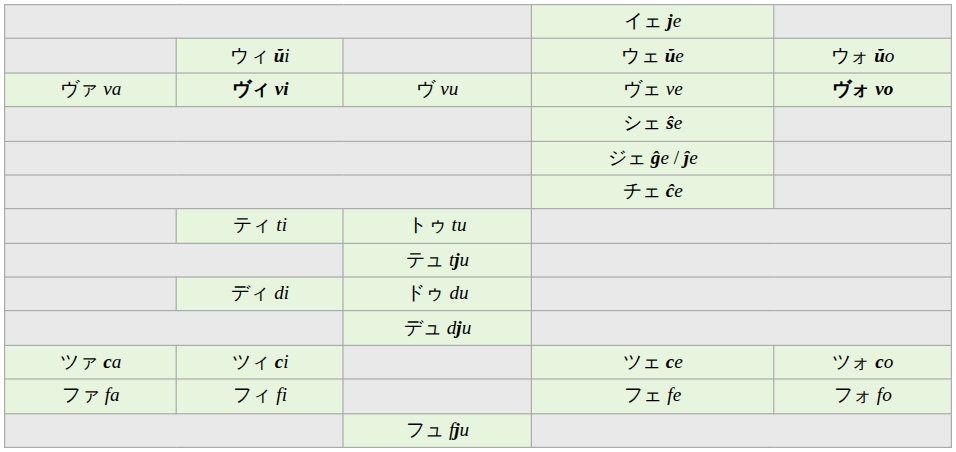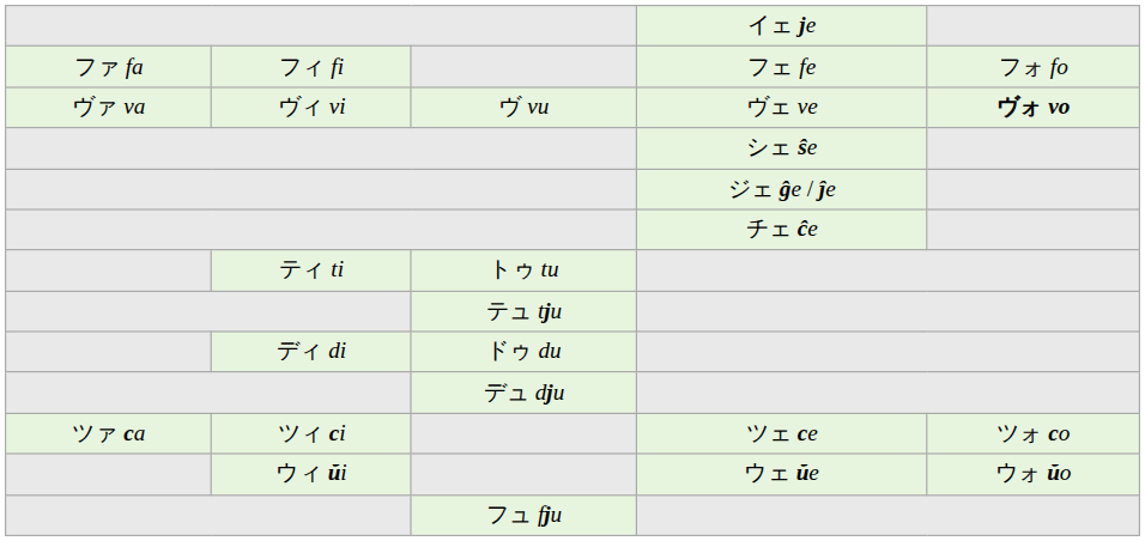rows swapped: ウェ ŭe <-> フェ fe
ヴェ ve | column 2: bold -> normal
